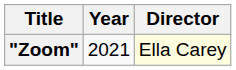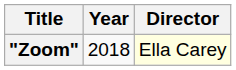"Zoom" | Year: 2021 -> 2018
